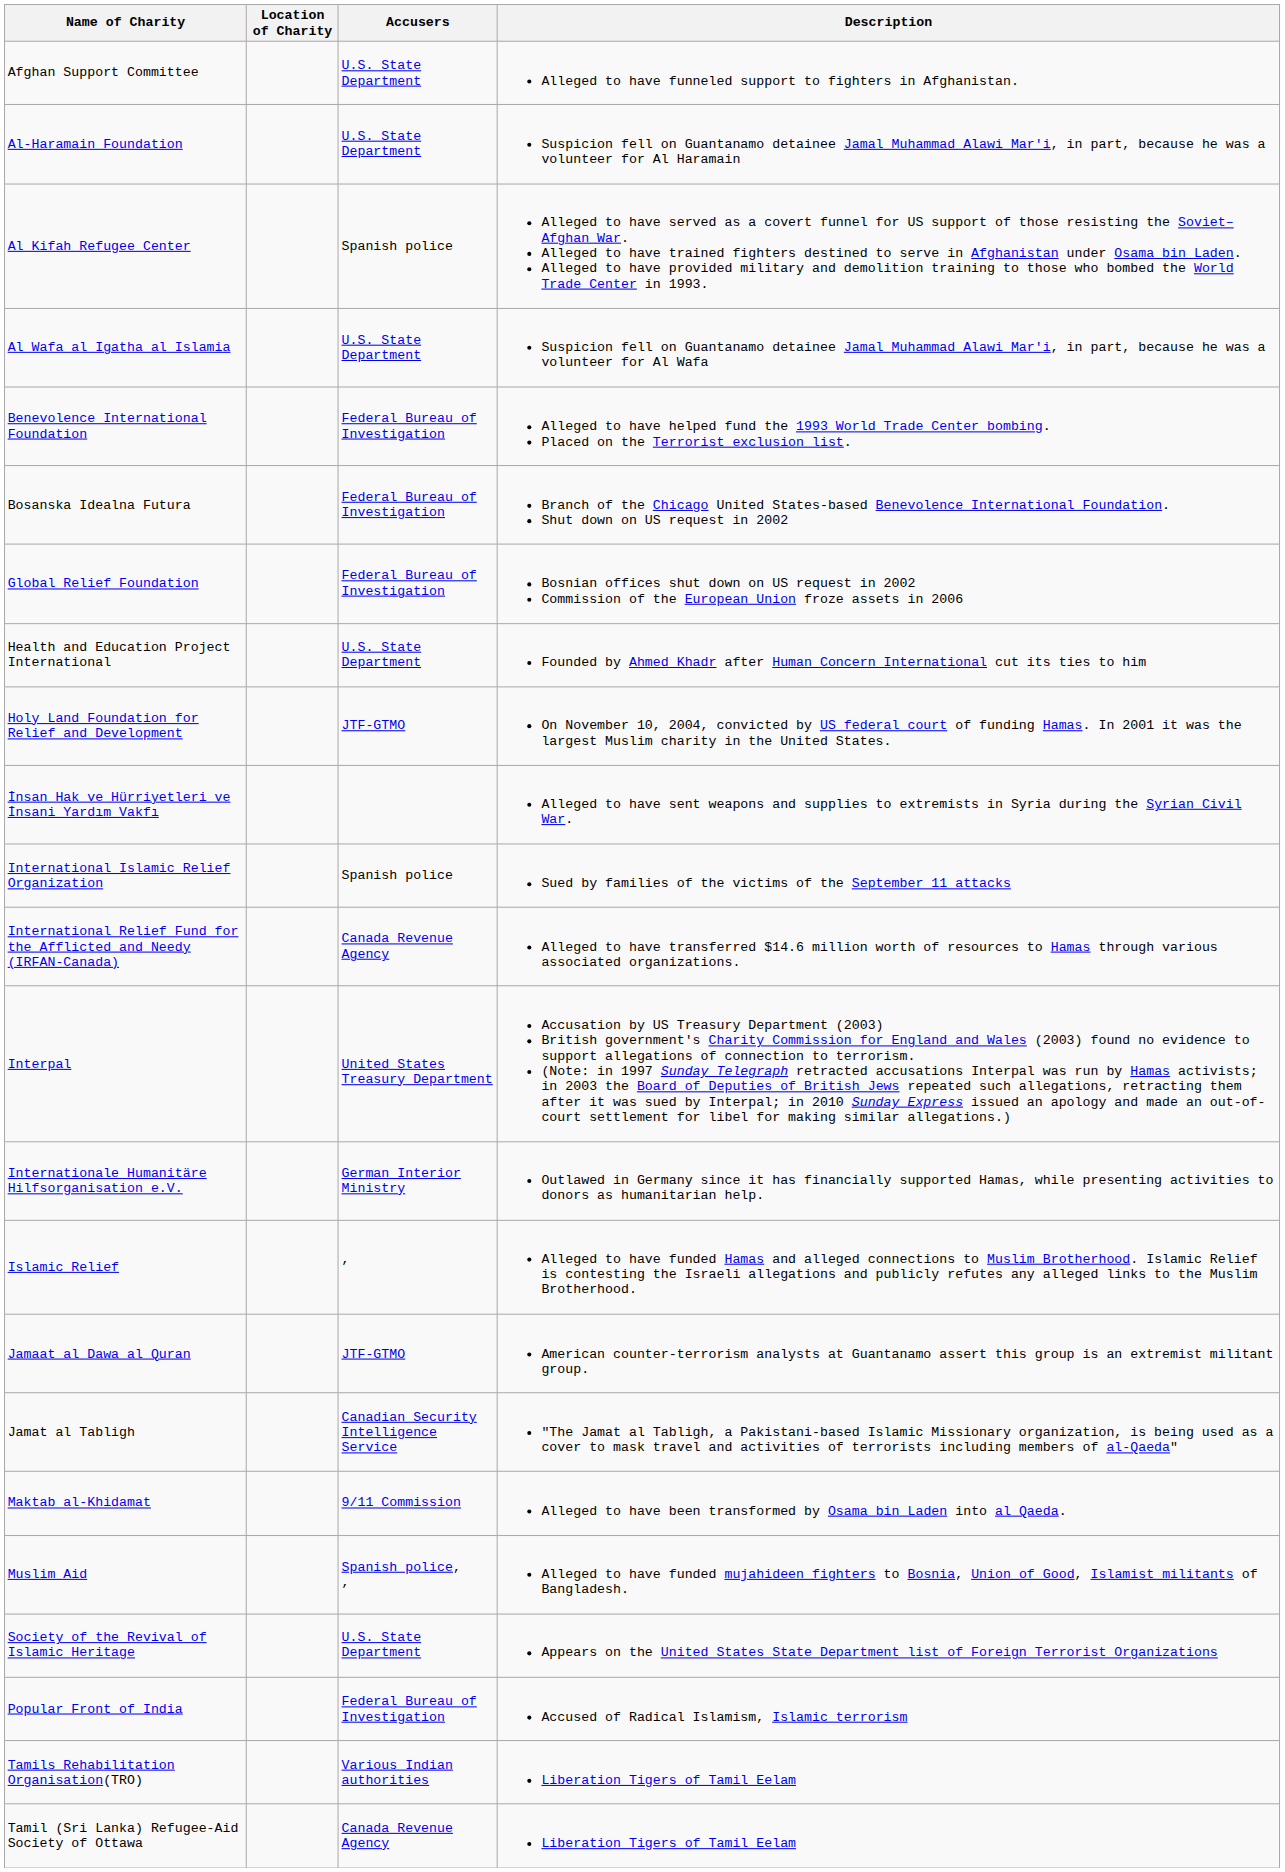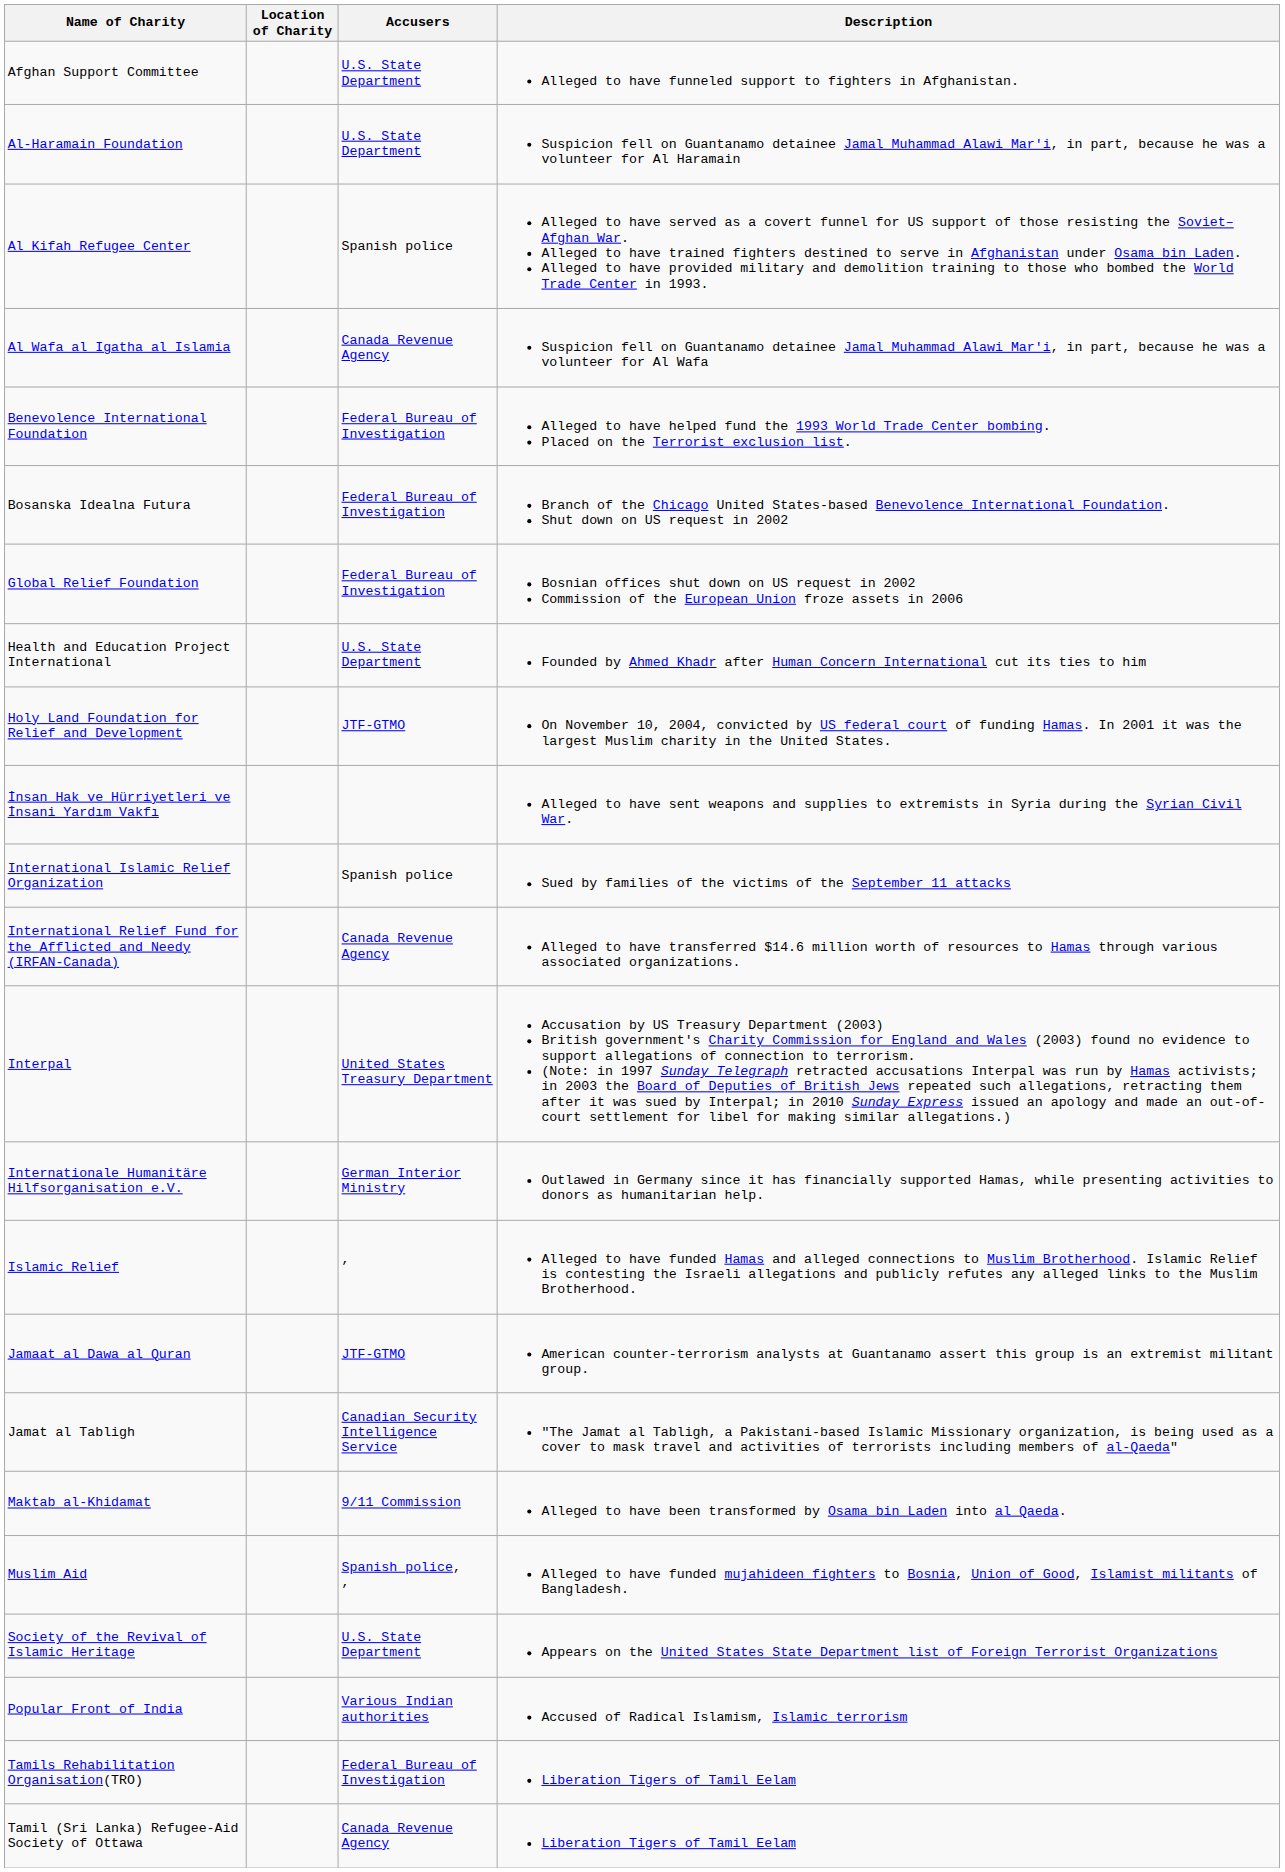Al Wafa al Igatha al Islamia | Accusers: U.S. State Department -> Canada Revenue Agency
Popular Front of India | Accusers: Federal Bureau of Investigation -> Various Indian authorities
Tamils Rehabilitation Organisation(TRO) | Accusers: Various Indian authorities -> Federal Bureau of Investigation
